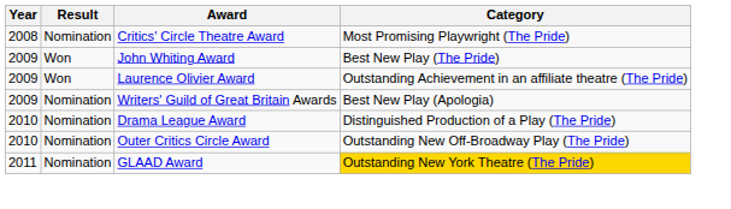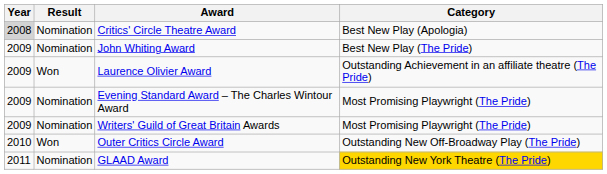Critics' Circle Theatre Award | Year: no background -> lightgrey background
Critics' Circle Theatre Award | Category: Most Promising Playwright (The Pride) -> Best New Play (Apologia)
John Whiting Award | Result: Won -> Nomination
+ row: 2009 | Nomination | Evening Standard Award – The Charles Wintour Award | Most Promising Playwright (The Pride)
Writers' Guild of Great Britain Awards | Category: Best New Play (Apologia) -> Most Promising Playwright (The Pride)
- row: 2010 | Nomination | Drama League Award | Distinguished Production of a Play (The Pride)
Outer Critics Circle Award | Result: Nomination -> Won
